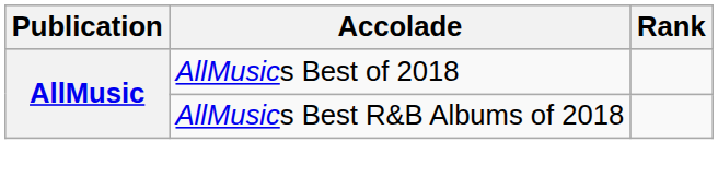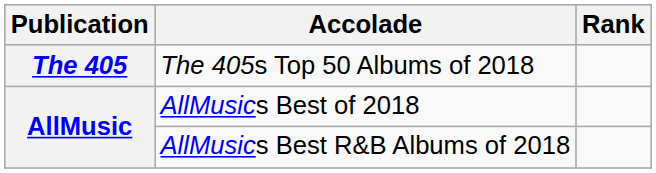+ row: The 405 | The 405s Top 50 Albums of 2018
